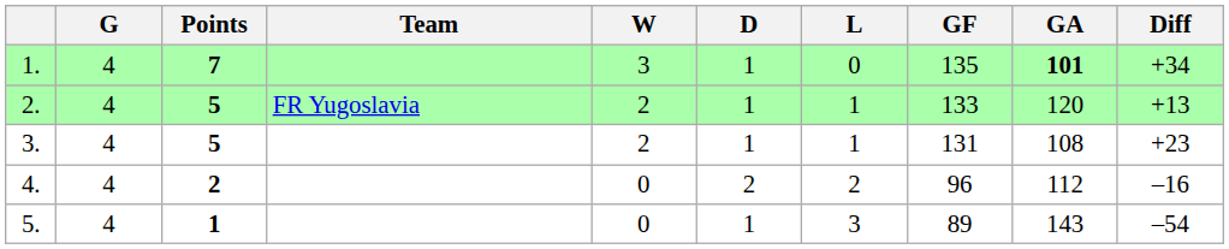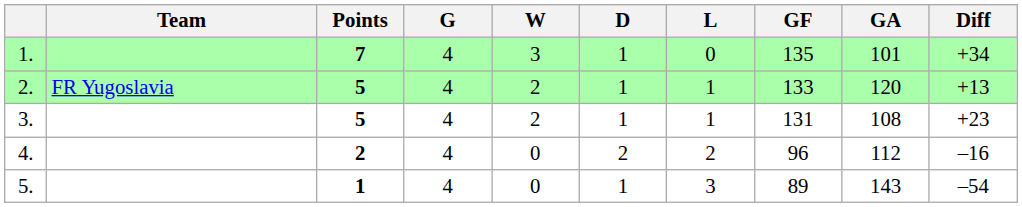columns swapped: Team <-> G
1. | GA: bold -> normal
